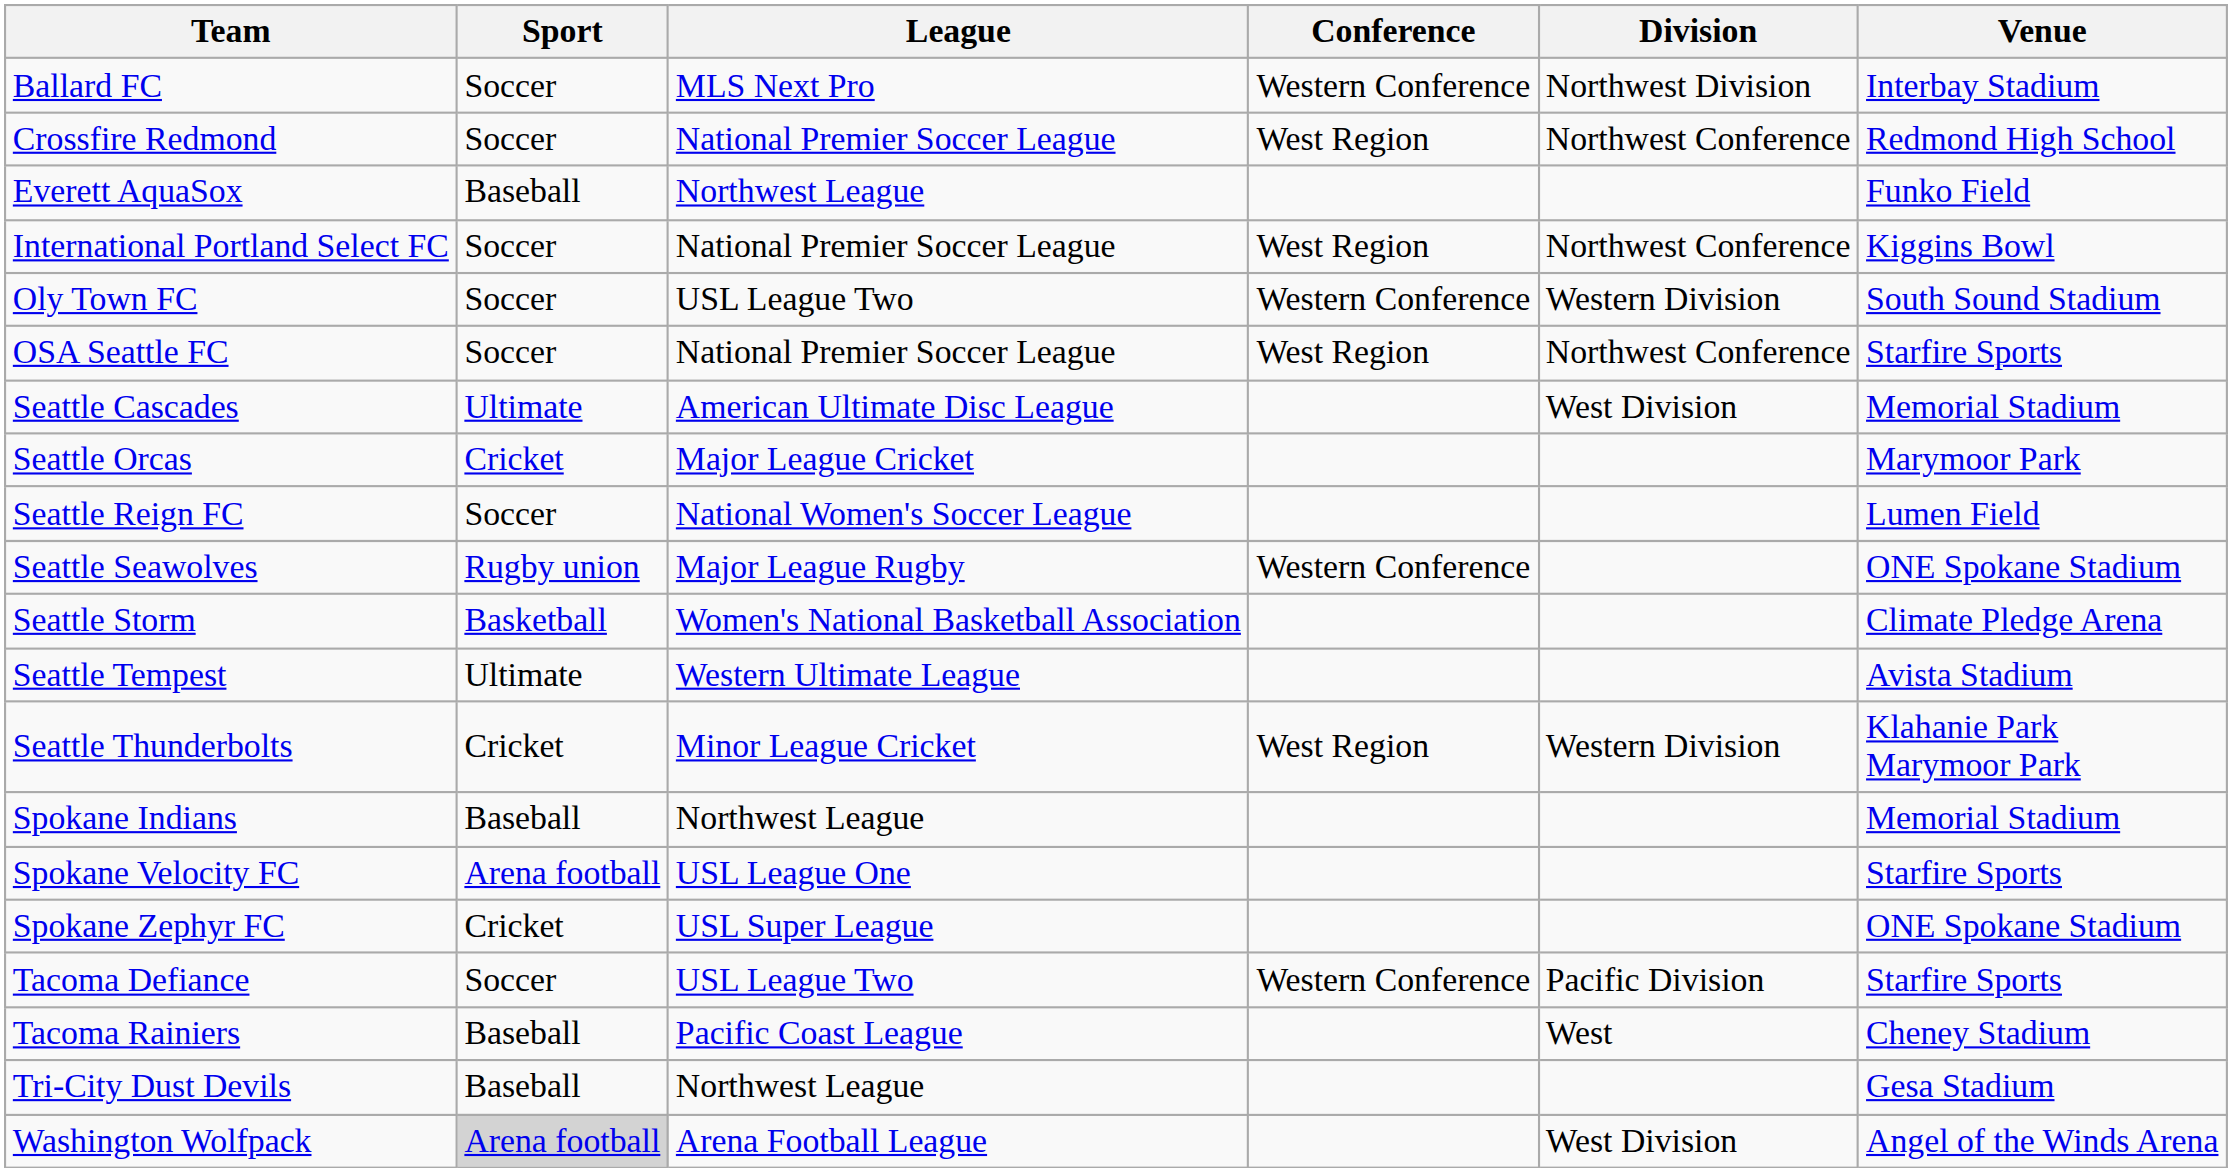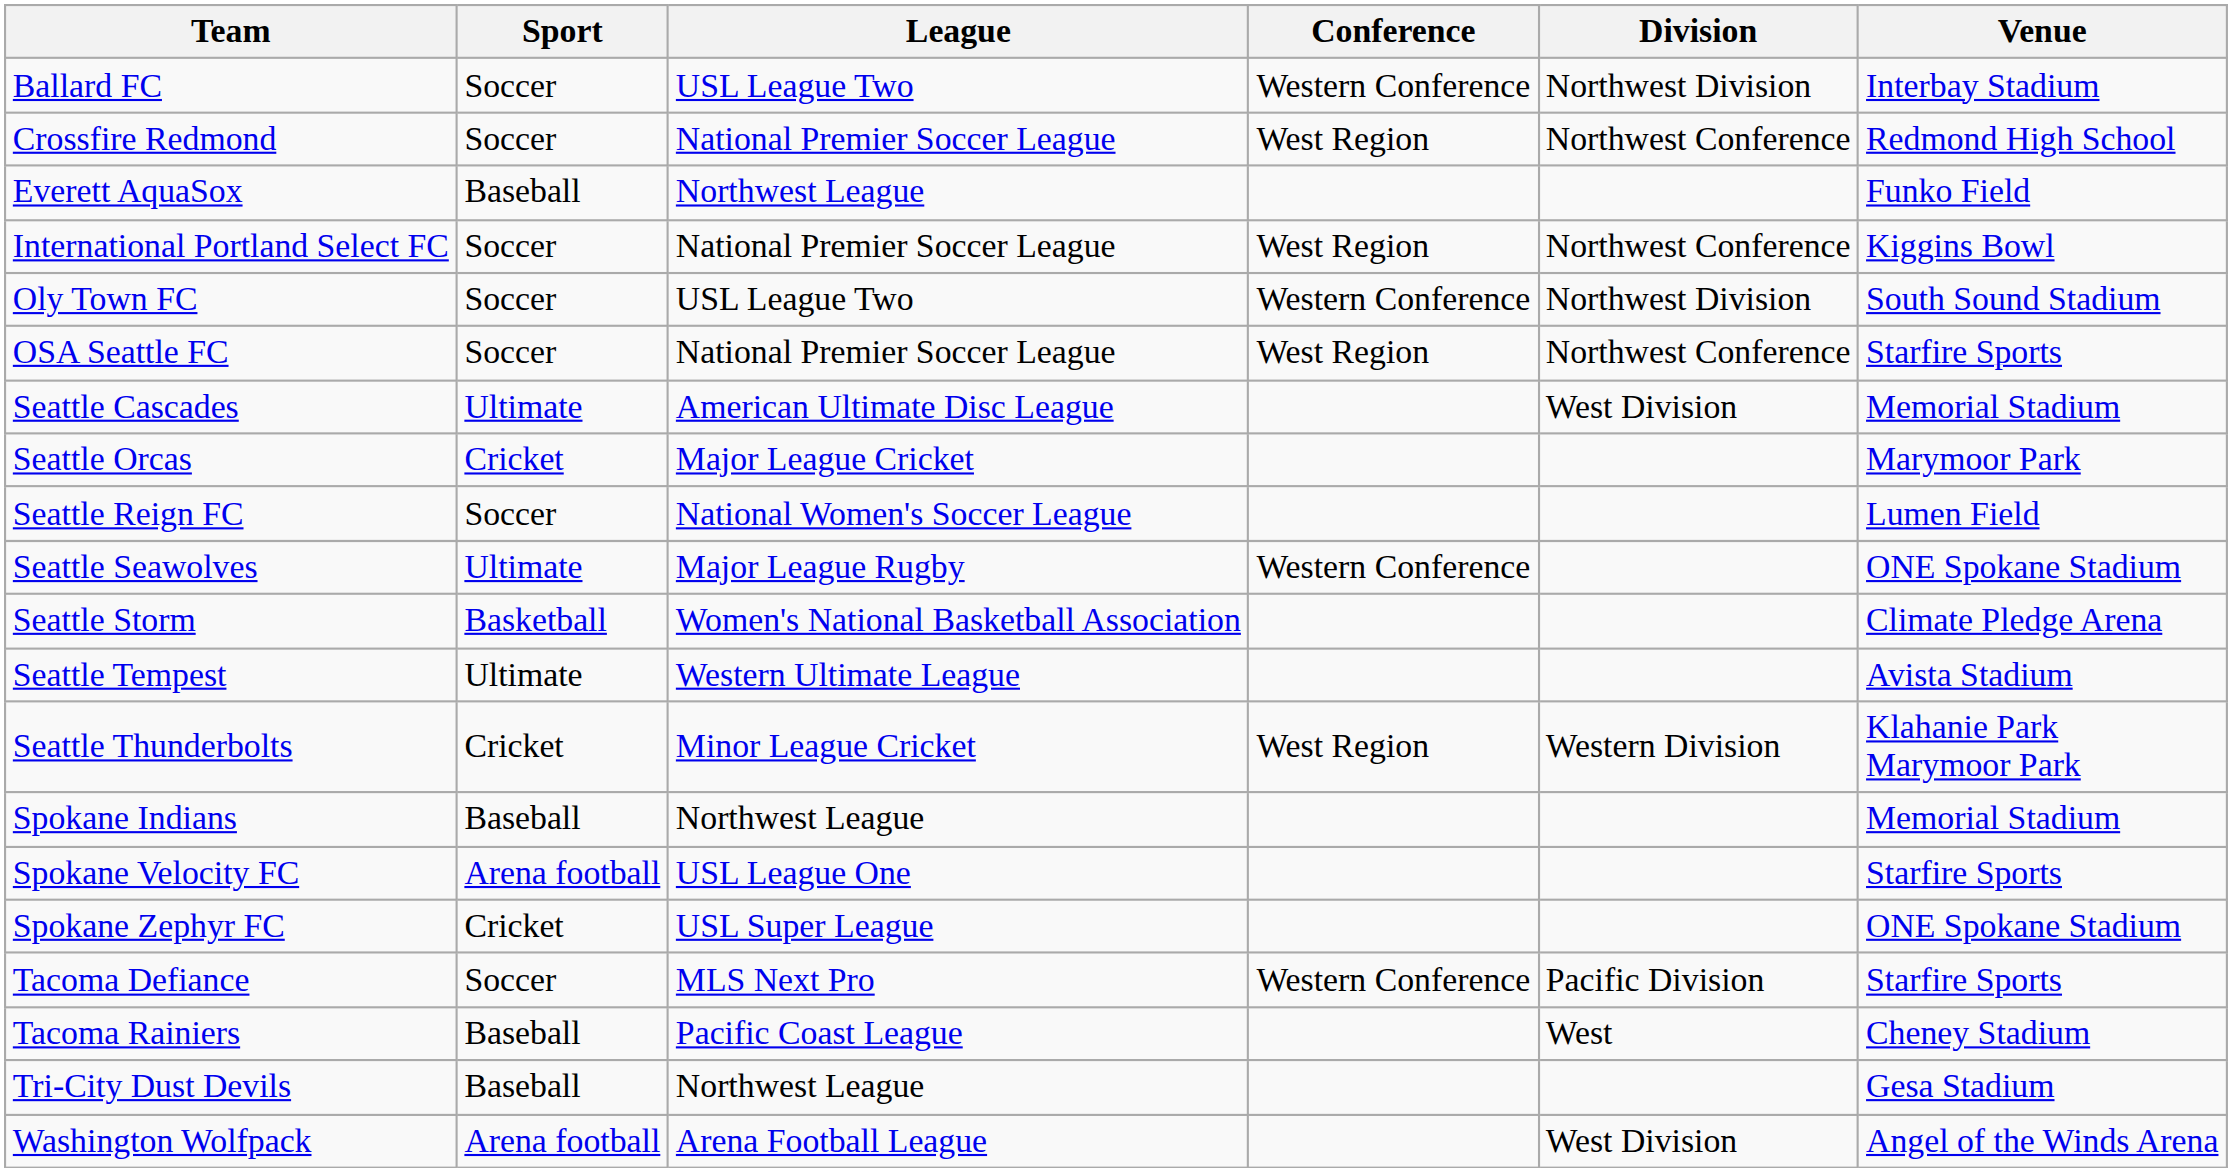Ballard FC | League: MLS Next Pro -> USL League Two
Oly Town FC | Division: Western Division -> Northwest Division
Seattle Seawolves | Sport: Rugby union -> Ultimate
Tacoma Defiance | League: USL League Two -> MLS Next Pro
Washington Wolfpack | Sport: lightgrey background -> no background
